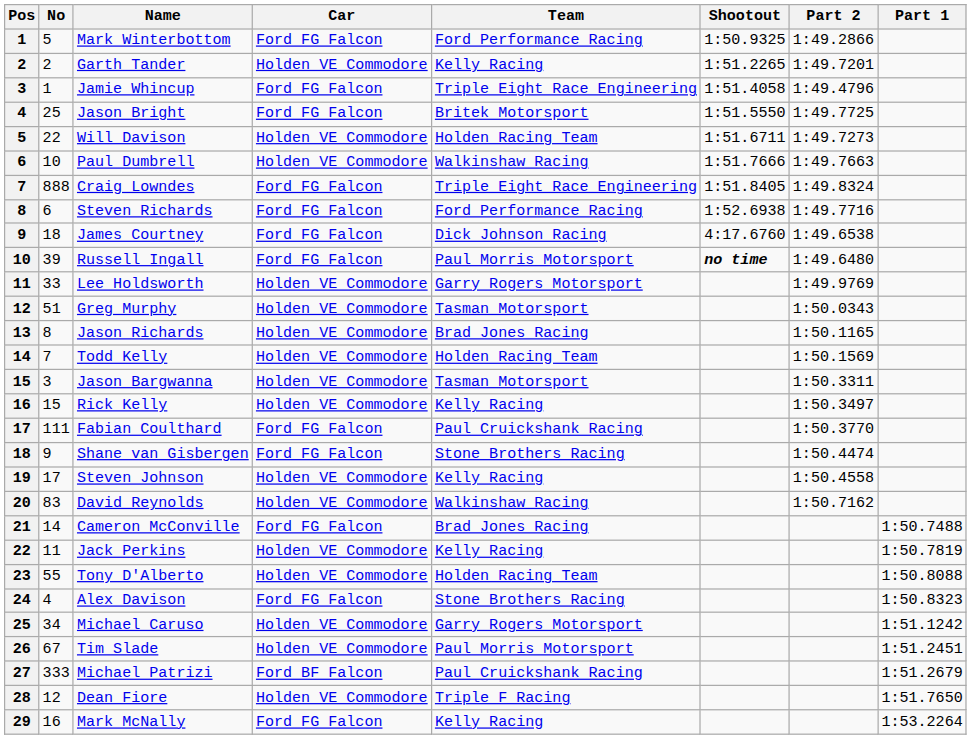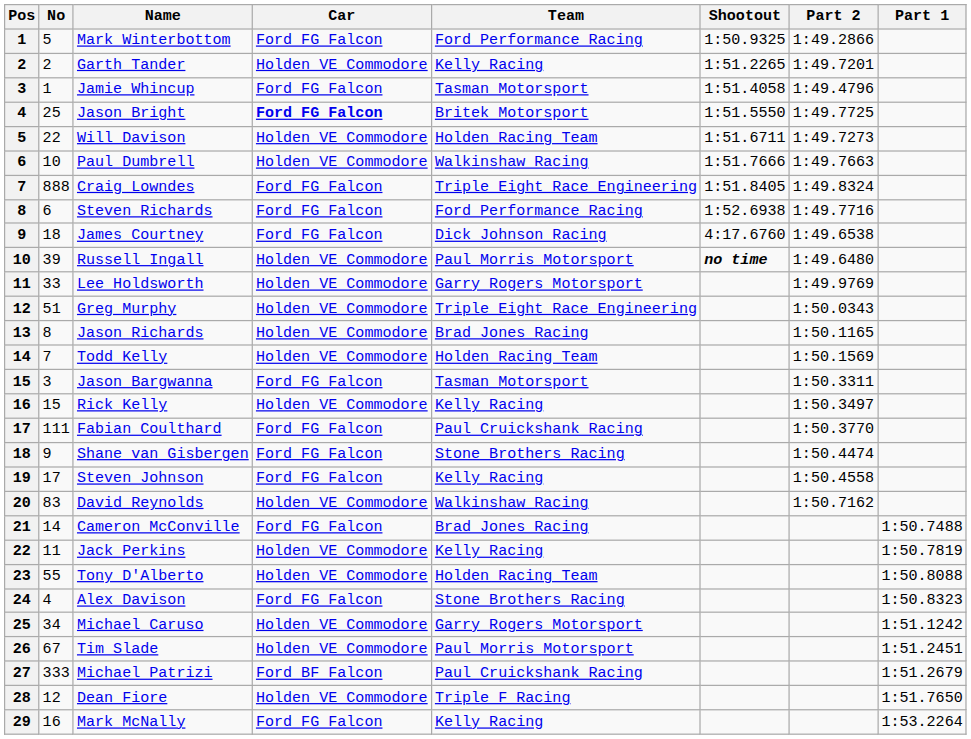Jamie Whincup | Team: Triple Eight Race Engineering -> Tasman Motorsport
Jason Bright | Car: normal -> bold
Russell Ingall | Car: Ford FG Falcon -> Holden VE Commodore
Greg Murphy | Team: Tasman Motorsport -> Triple Eight Race Engineering
Jason Bargwanna | Car: Holden VE Commodore -> Ford FG Falcon
Steven Johnson | Car: Holden VE Commodore -> Ford FG Falcon
